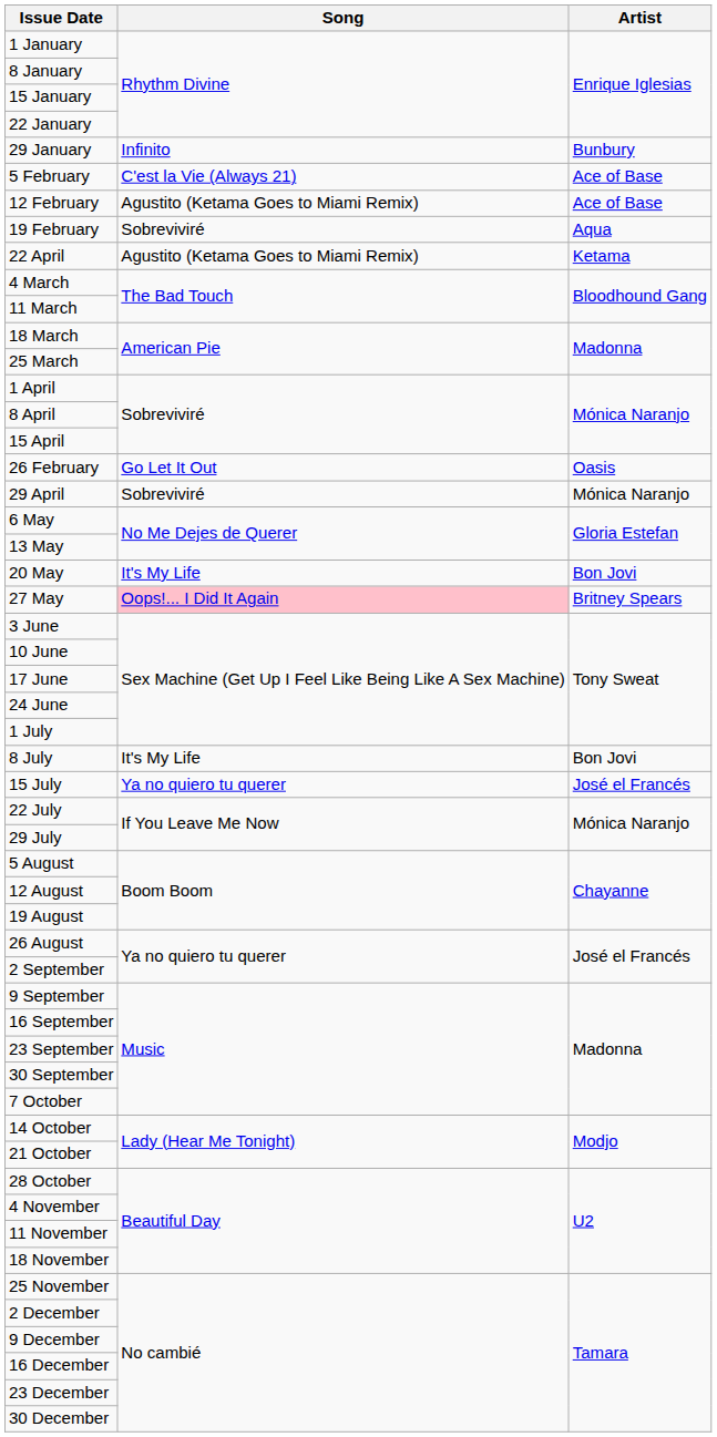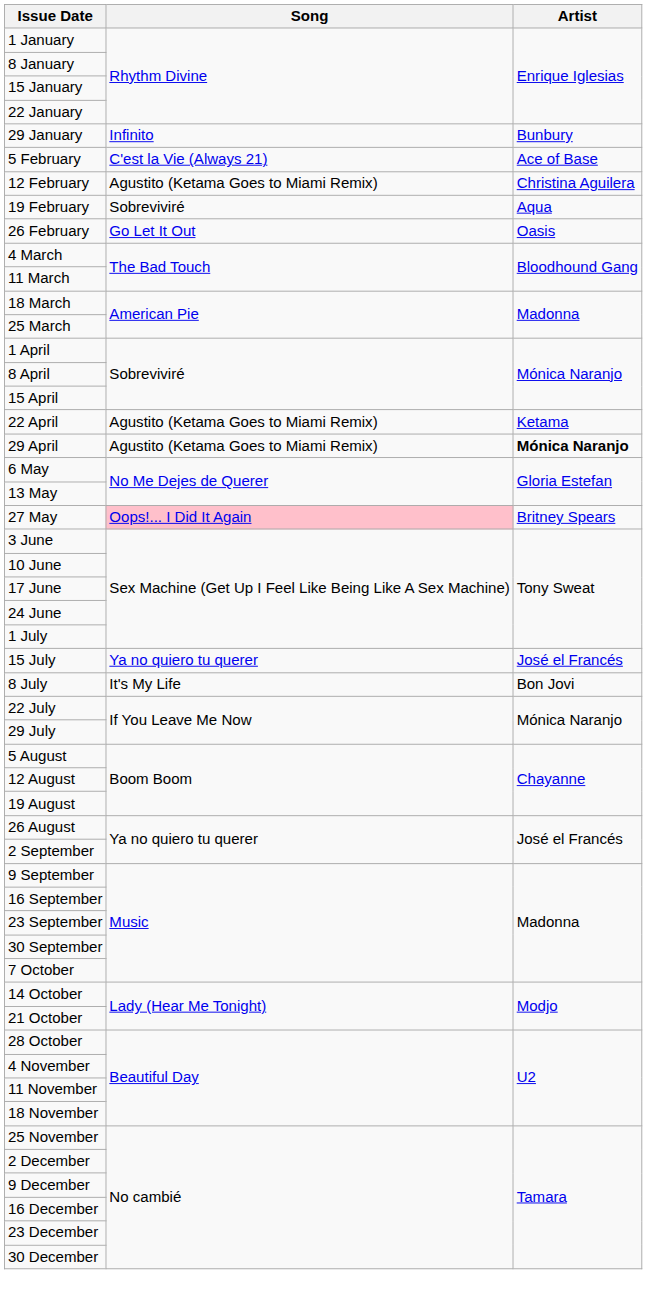12 February | Artist: Ace of Base -> Christina Aguilera
rows swapped: 26 February <-> 22 April
29 April | Song: Sobreviviré -> Agustito (Ketama Goes to Miami Remix)
29 April | Artist: normal -> bold
- row: 20 May | It's My Life | Bon Jovi
rows swapped: 8 July <-> 15 July
